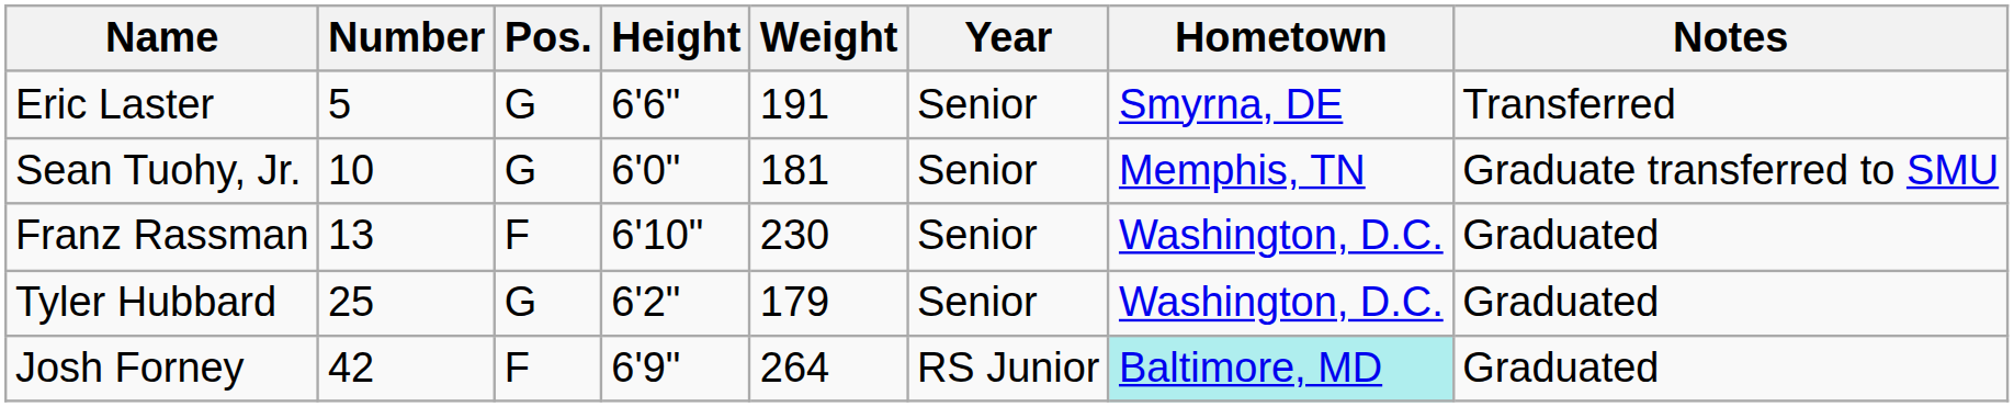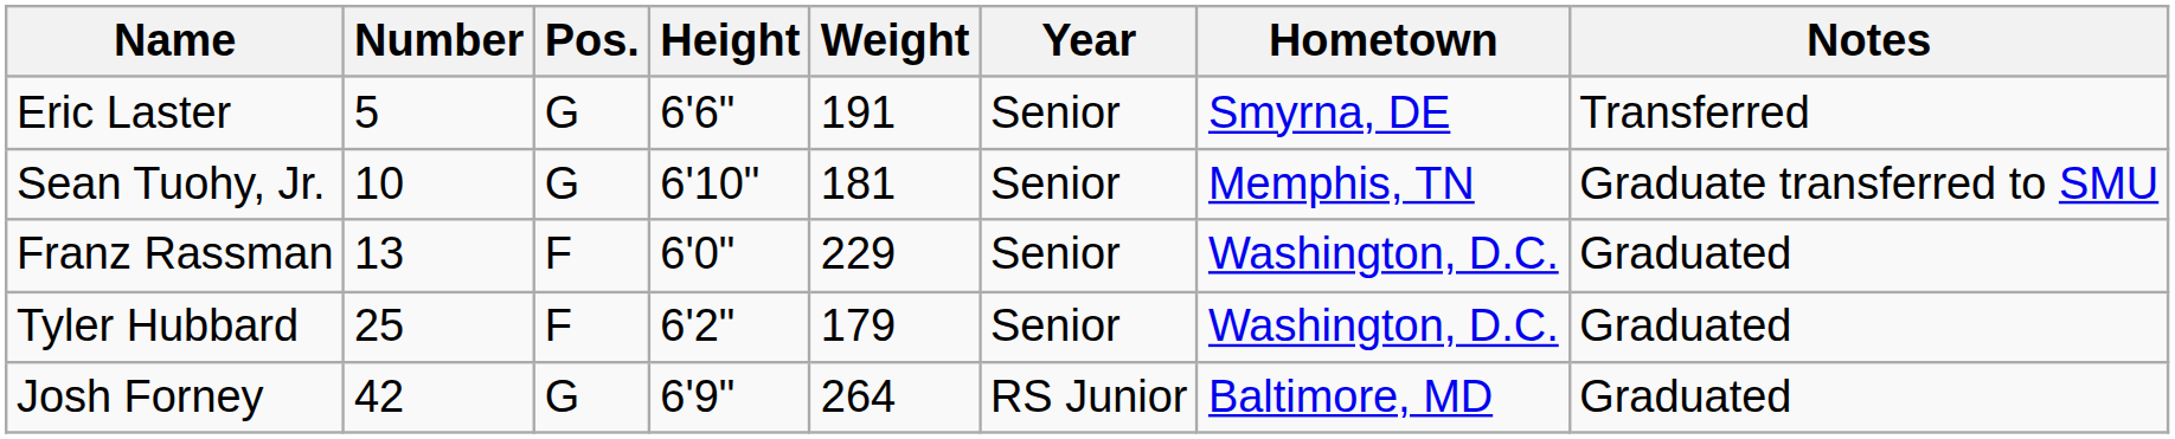Sean Tuohy, Jr. | Height: 6'0" -> 6'10"
Franz Rassman | Height: 6'10" -> 6'0"
Franz Rassman | Weight: 230 -> 229
Tyler Hubbard | Pos.: G -> F
Josh Forney | Pos.: F -> G
Josh Forney | Hometown: paleturquoise background -> no background
